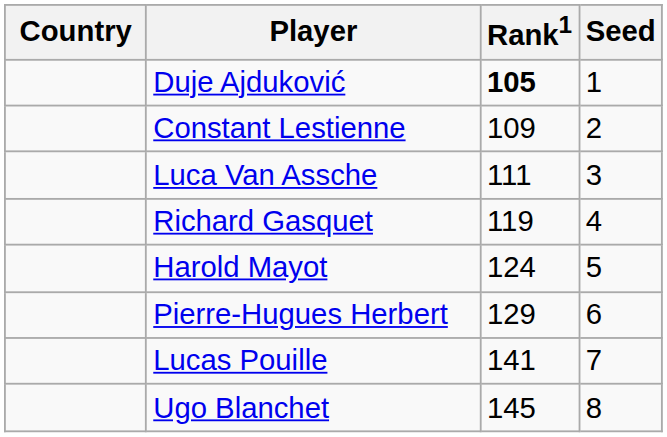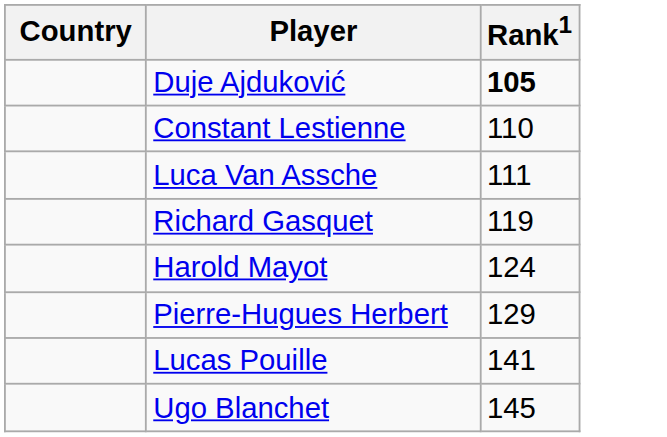- column: Seed | 1 | 2 | 3 | 4 | 5 | 6 | 7 | 8
Constant Lestienne | Rank1: 109 -> 110
